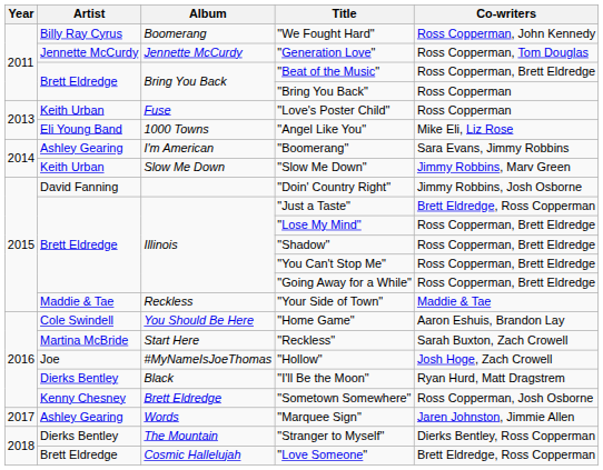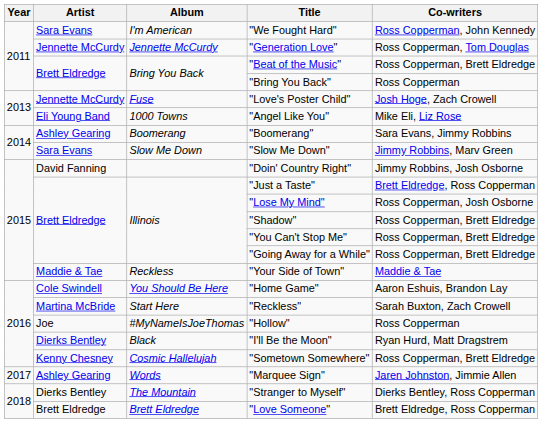"We Fought Hard" | Artist: Billy Ray Cyrus -> Sara Evans
"We Fought Hard" | Album: Boomerang -> I'm American
"Love's Poster Child" | Artist: Keith Urban -> Jennette McCurdy
"Love's Poster Child" | Co-writers: Ross Copperman -> Josh Hoge, Zach Crowell
"Boomerang" | Album: I'm American -> Boomerang
"Slow Me Down" | Artist: Keith Urban -> Sara Evans
"Lose My Mind" | Co-writers: Ross Copperman, Brett Eldredge -> Ross Copperman, Josh Osborne
"Hollow" | Co-writers: Josh Hoge, Zach Crowell -> Ross Copperman
"Sometown Somewhere" | Album: Brett Eldredge -> Cosmic Hallelujah
"Sometown Somewhere" | Co-writers: Ross Copperman, Josh Osborne -> Ross Copperman, Brett Eldredge
"Love Someone" | Album: Cosmic Hallelujah -> Brett Eldredge
